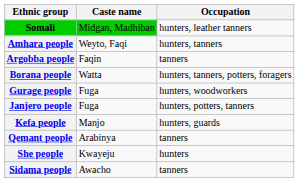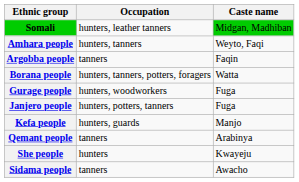columns swapped: Caste name <-> Occupation
